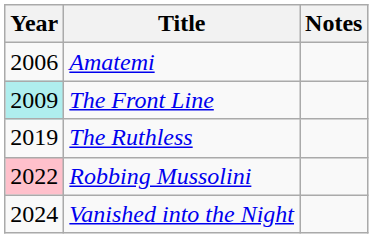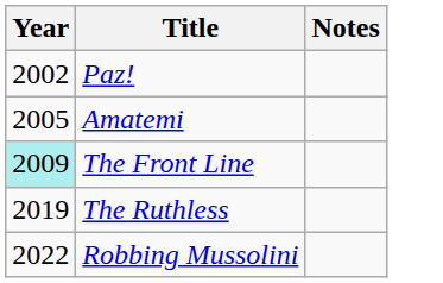+ row: 2002 | Paz!
Amatemi | Year: 2006 -> 2005
Robbing Mussolini | Year: pink background -> no background
- row: 2024 | Vanished into the Night
